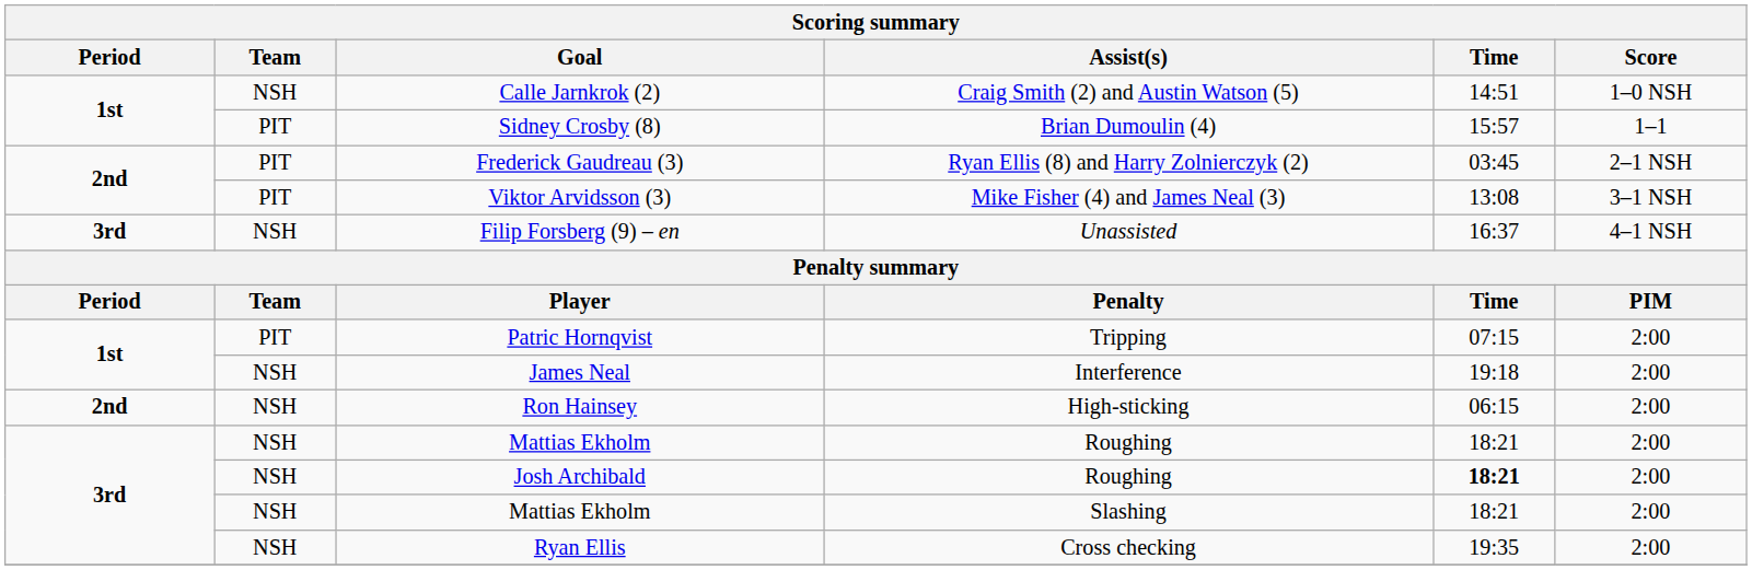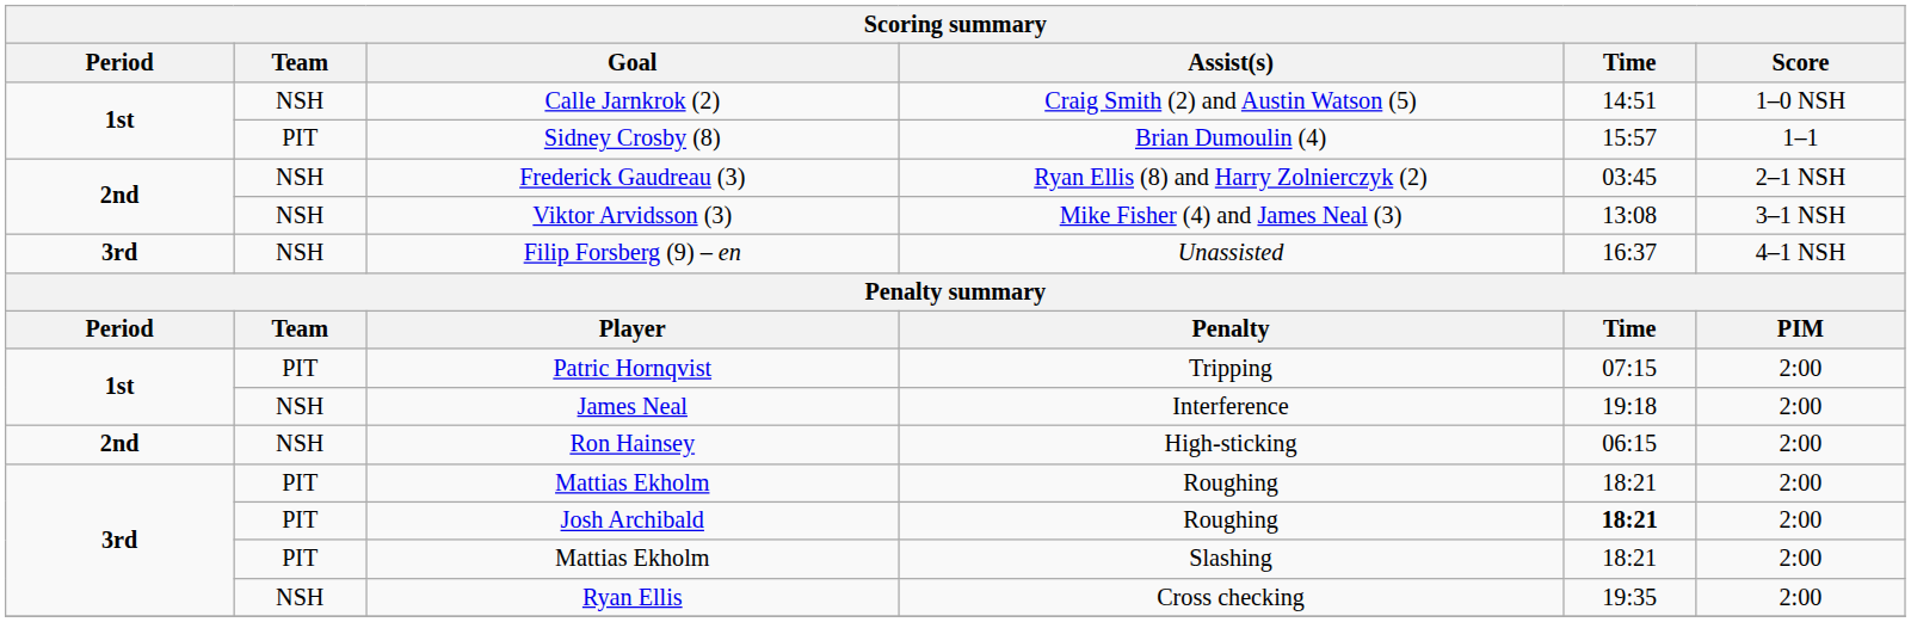Frederick Gaudreau (3) | Team: PIT -> NSH
Viktor Arvidsson (3) | Team: PIT -> NSH
Mattias Ekholm / Roughing | Team: NSH -> PIT
Josh Archibald | Team: NSH -> PIT
Mattias Ekholm / Slashing | Team: NSH -> PIT
